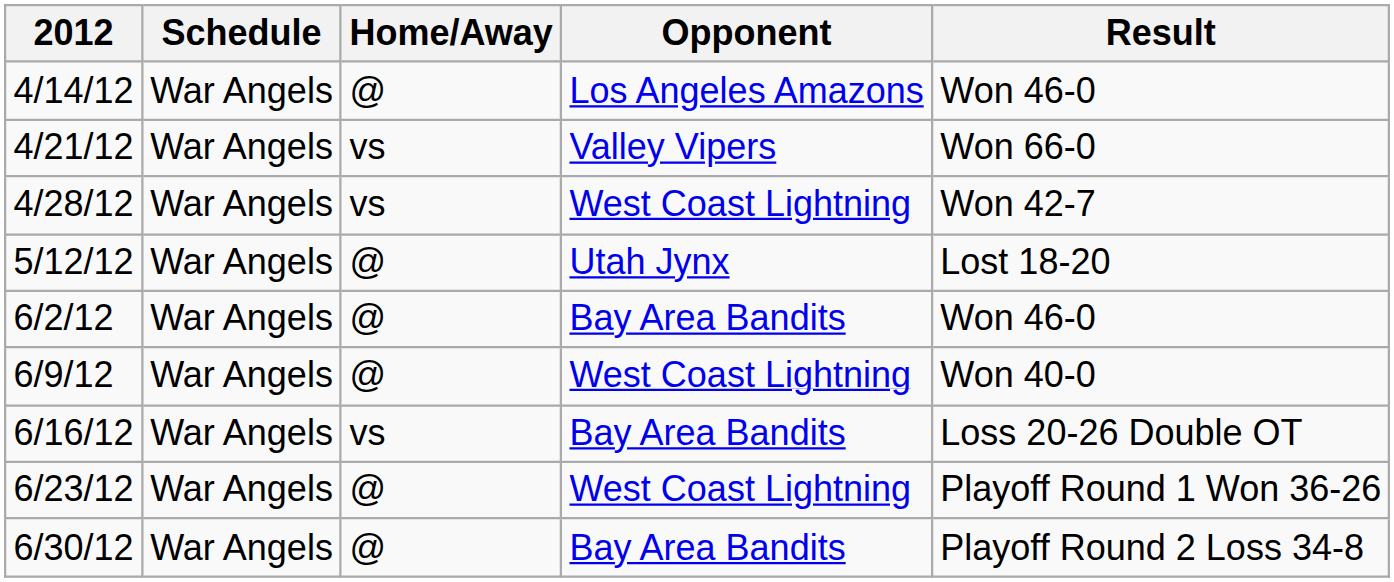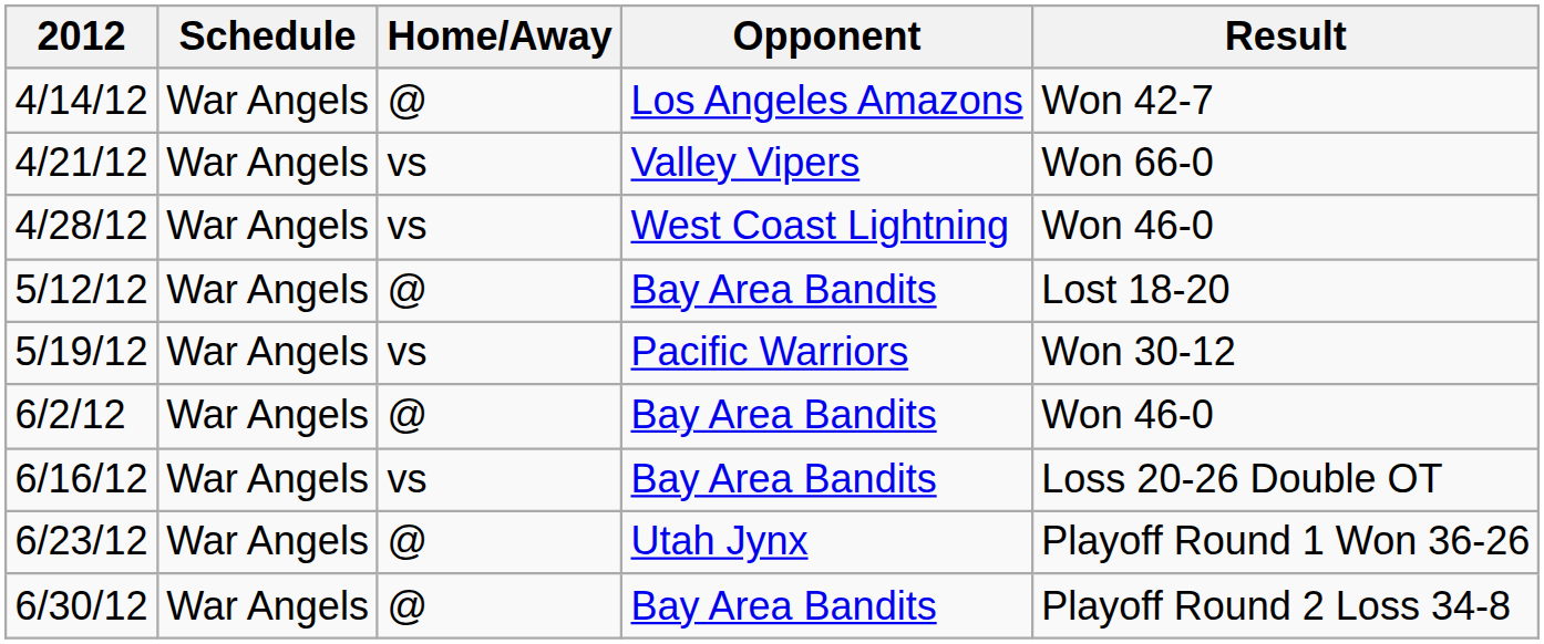4/14/12 | Result: Won 46-0 -> Won 42-7
4/28/12 | Result: Won 42-7 -> Won 46-0
5/12/12 | Opponent: Utah Jynx -> Bay Area Bandits
+ row: 5/19/12 | War Angels | vs | Pacific Warriors | Won 30-12
- row: 6/9/12 | War Angels | @ | West Coast Lightning | Won 40-0
6/23/12 | Opponent: West Coast Lightning -> Utah Jynx
